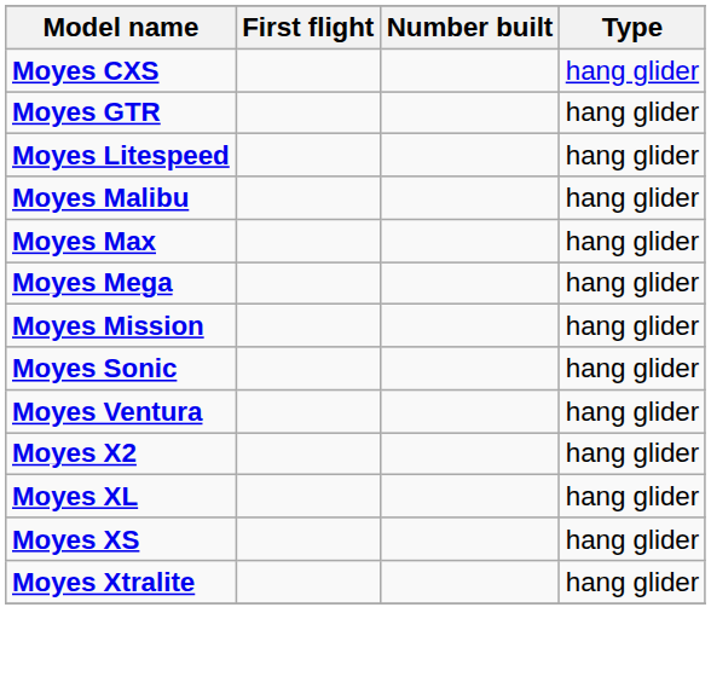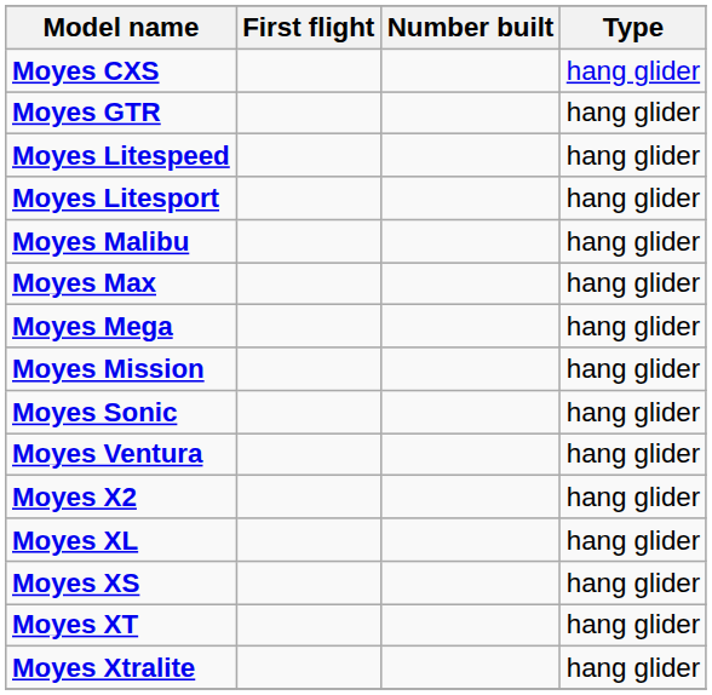+ row: Moyes Litesport | hang glider
+ row: Moyes XT | hang glider
